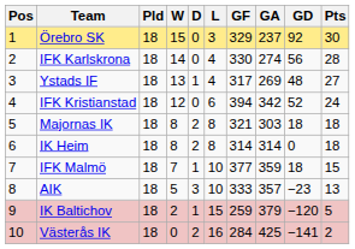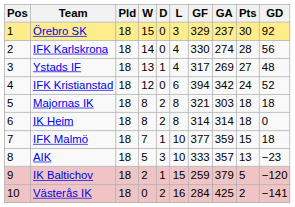columns swapped: GD <-> Pts
